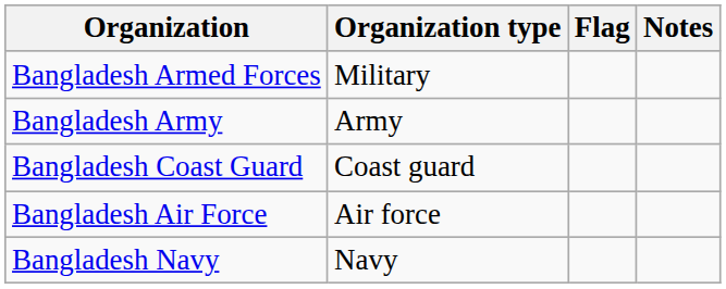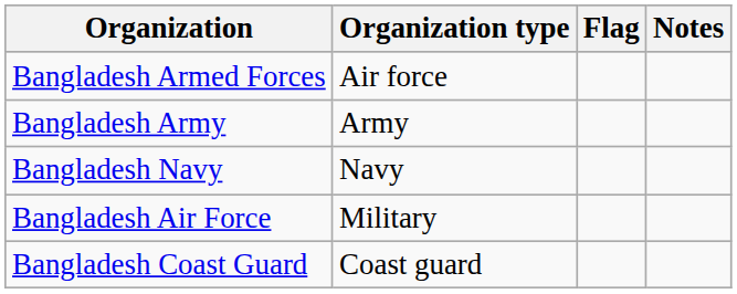Bangladesh Armed Forces | Organization type: Military -> Air force
rows swapped: Bangladesh Navy <-> Bangladesh Coast Guard
Bangladesh Air Force | Organization type: Air force -> Military
